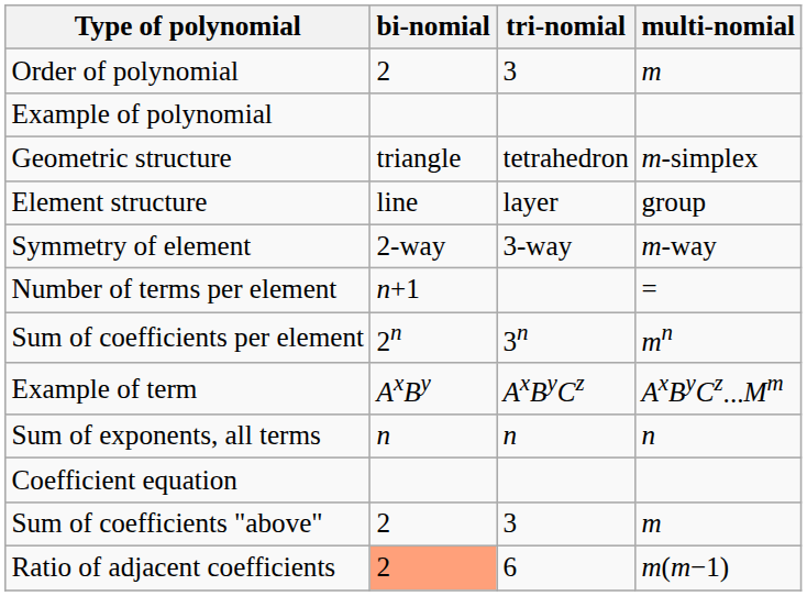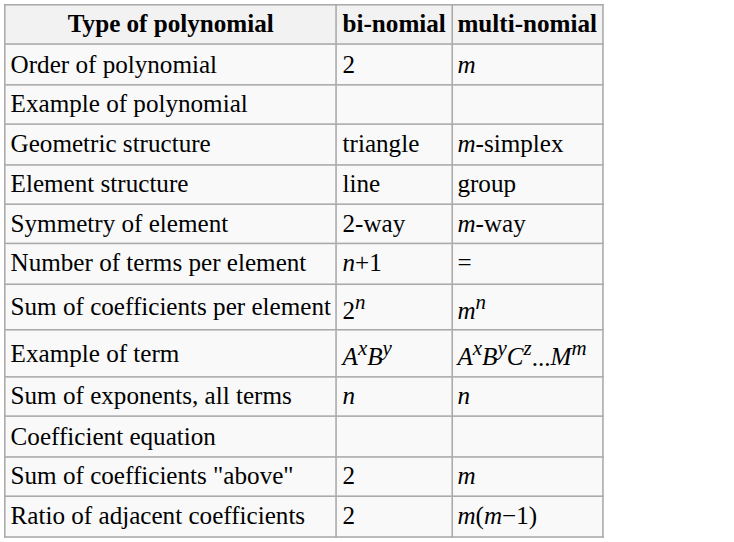- column: tri-nomial | 3 | tetrahedron | layer | 3-way | 3n | AxByCz | n | 3 | 6
Ratio of adjacent coefficients | bi-nomial: lightsalmon background -> no background
